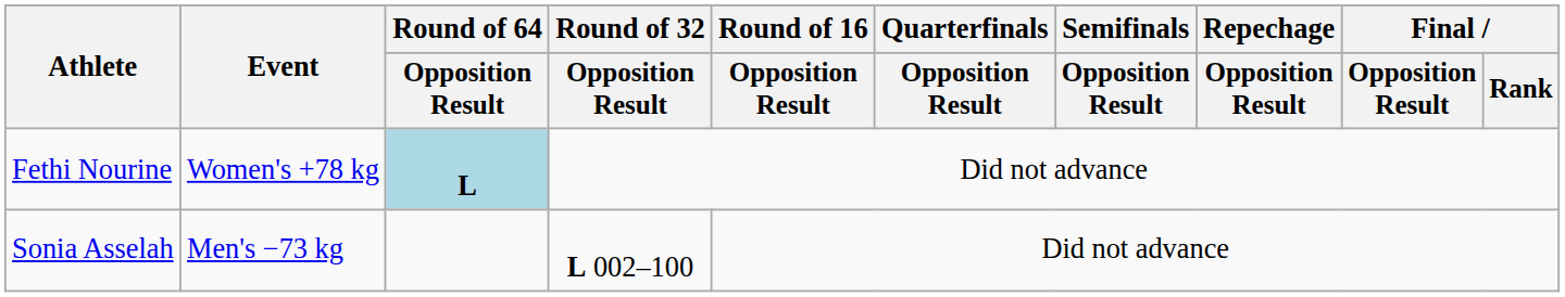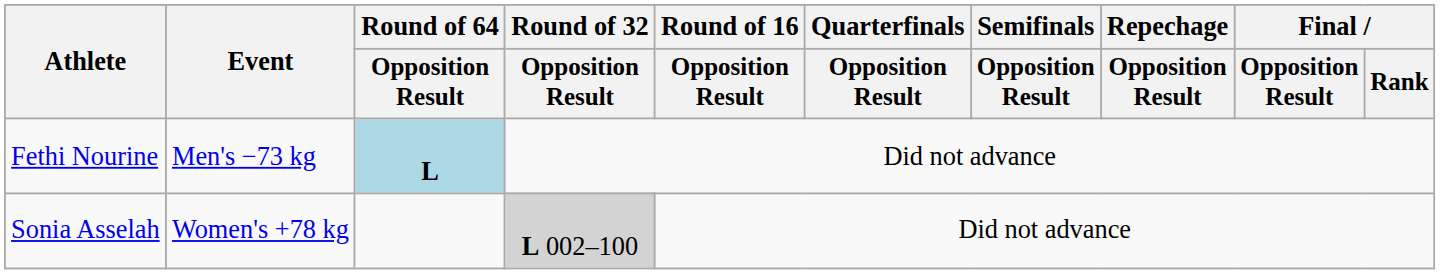Fethi Nourine | Event: Women's +78 kg -> Men's −73 kg
Sonia Asselah | Event: Men's −73 kg -> Women's +78 kg
Sonia Asselah | Round of 32 / Opposition Result: no background -> lightgrey background
